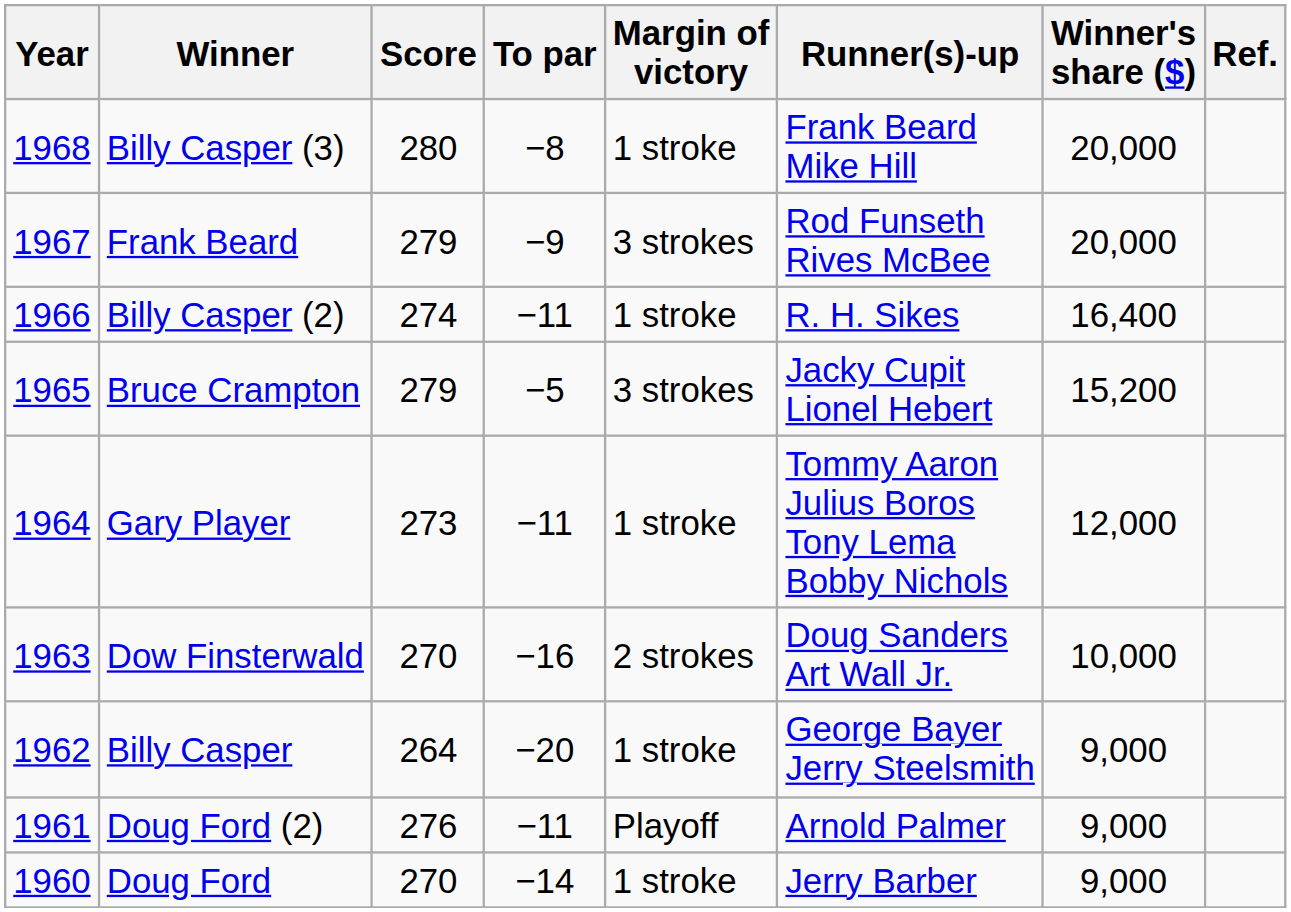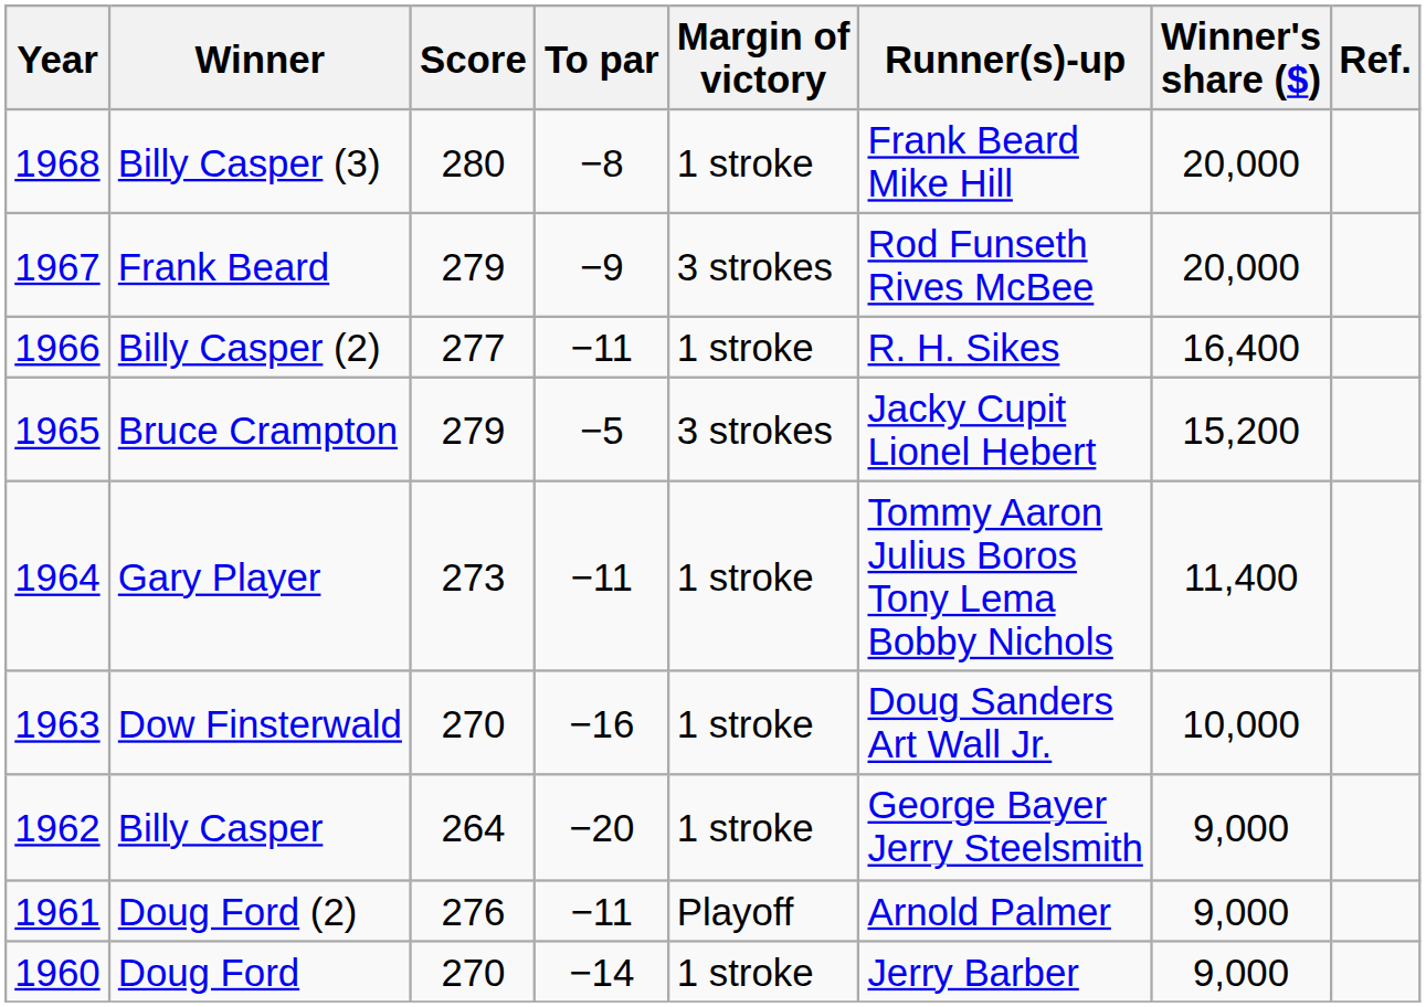Billy Casper (2) | Score: 274 -> 277
Gary Player | Winner's share ($): 12,000 -> 11,400
Dow Finsterwald | Margin of victory: 2 strokes -> 1 stroke
